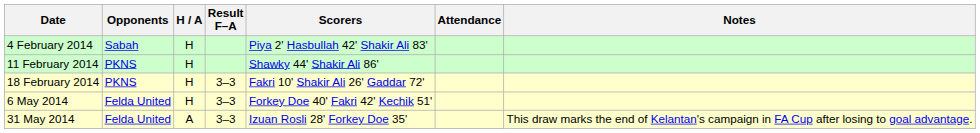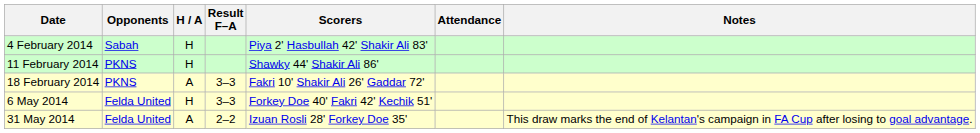18 February 2014 | H / A: H -> A
31 May 2014 | Result F–A: 3–3 -> 2–2
